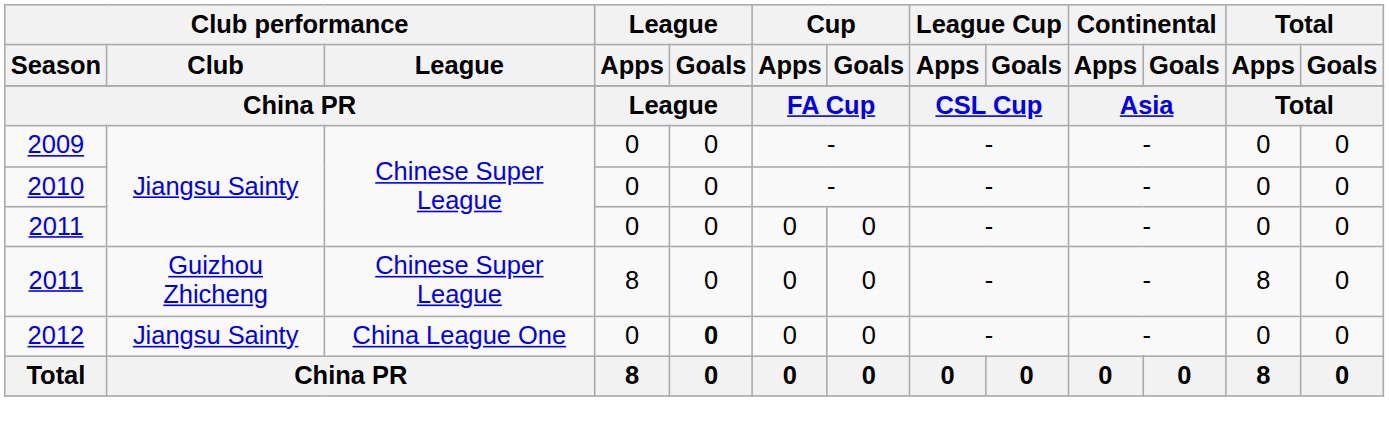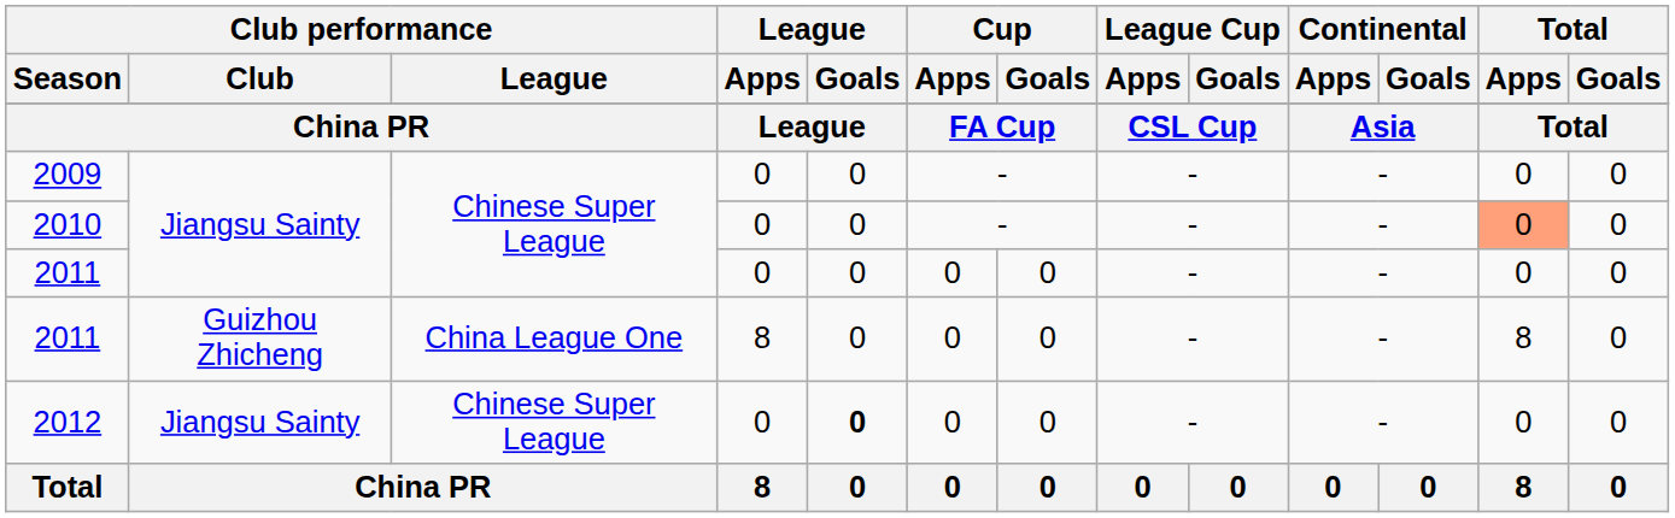2010 | Total / Apps: no background -> lightsalmon background
2011 / Guizhou Zhicheng | Club performance / League: Chinese Super League -> China League One
2012 | Club performance / League: China League One -> Chinese Super League
